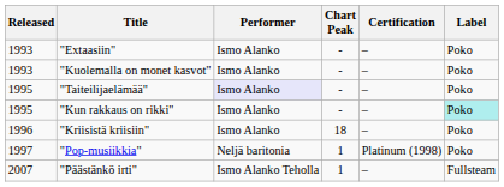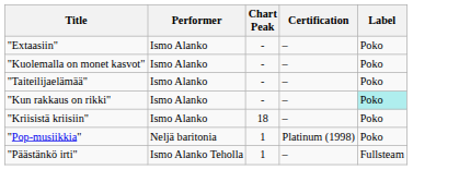- column: Released | 1993 | 1993 | 1995 | 1995 | 1996 | 1997 | 2007
"Taiteilijaelämää" | Performer: lavender background -> no background
